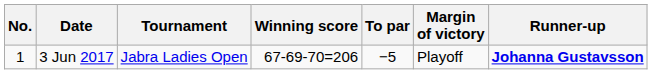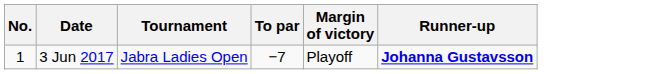- column: Winning score | 67-69-70=206
3 Jun 2017 | To par: −5 -> −7
